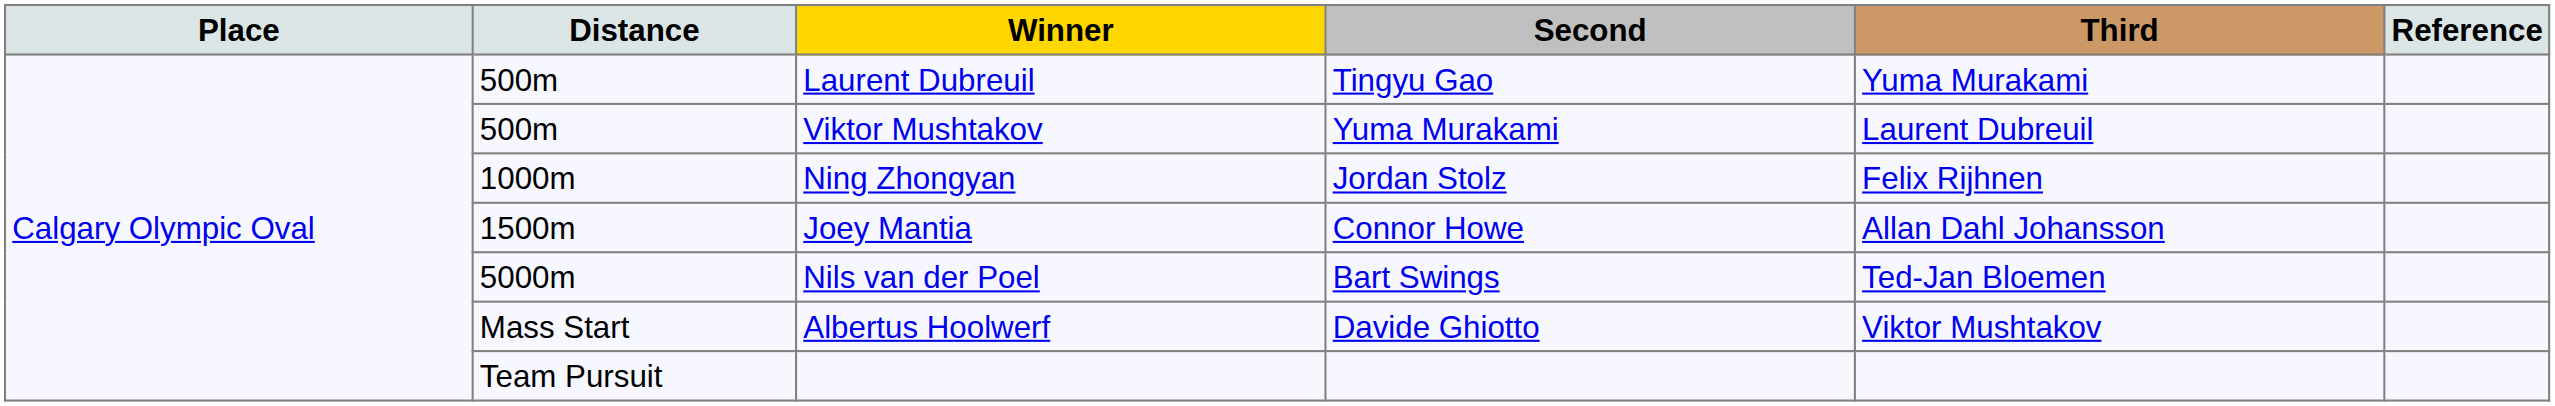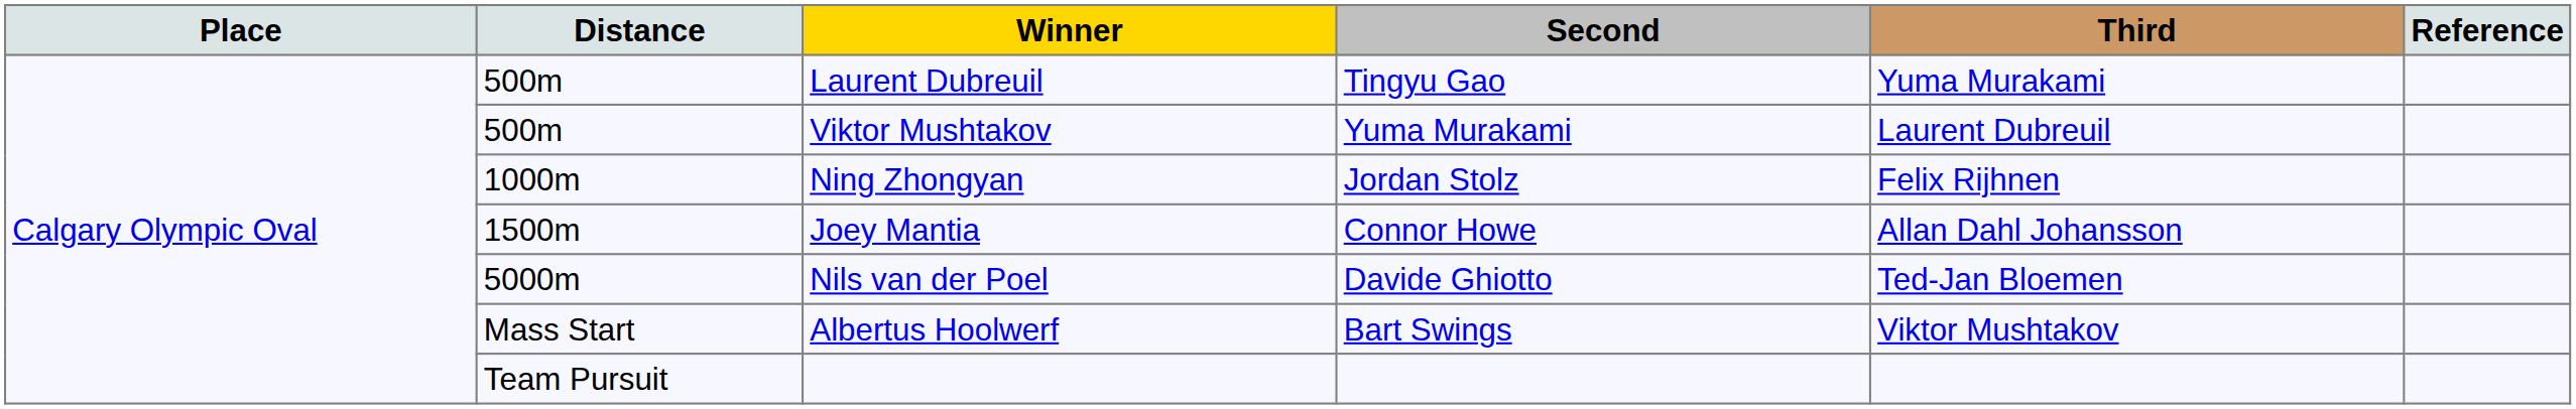Nils van der Poel | Second: Bart Swings -> Davide Ghiotto
Albertus Hoolwerf | Second: Davide Ghiotto -> Bart Swings
